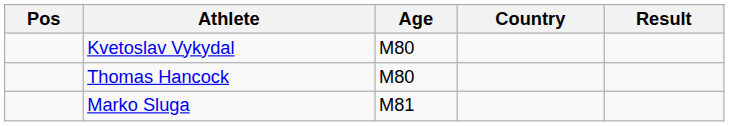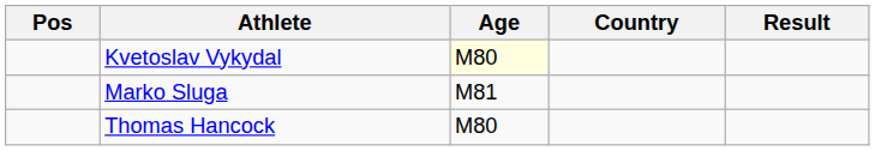Kvetoslav Vykydal | Age: no background -> lightyellow background
rows swapped: Thomas Hancock <-> Marko Sluga
